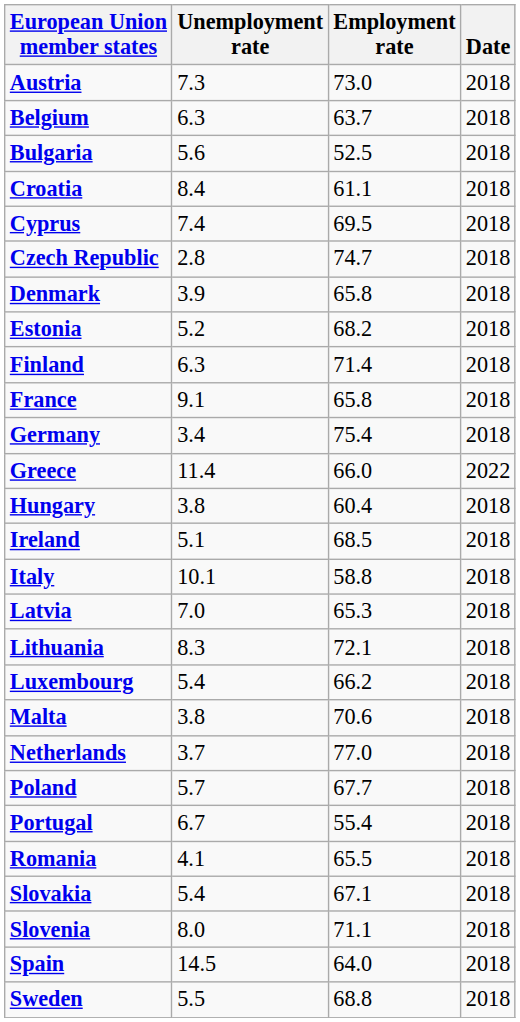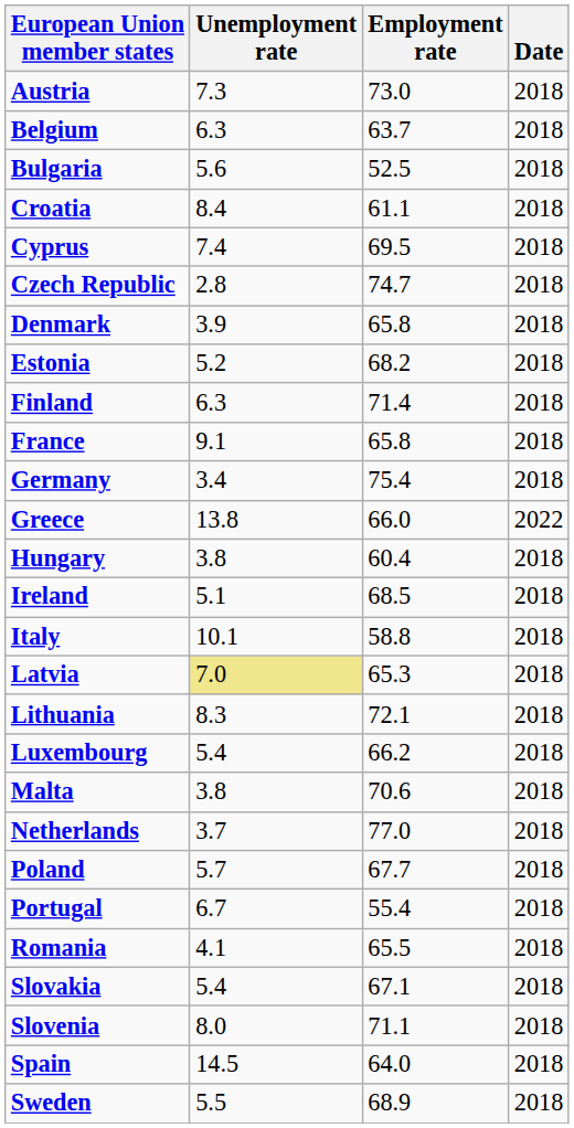Greece | Unemployment rate: 11.4 -> 13.8
Latvia | Unemployment rate: no background -> khaki background
Sweden | Employment rate: 68.8 -> 68.9
